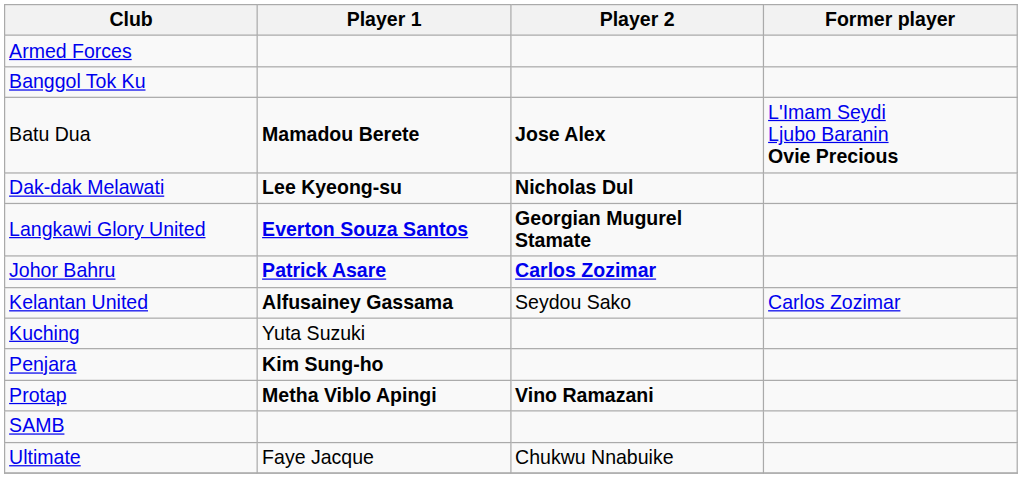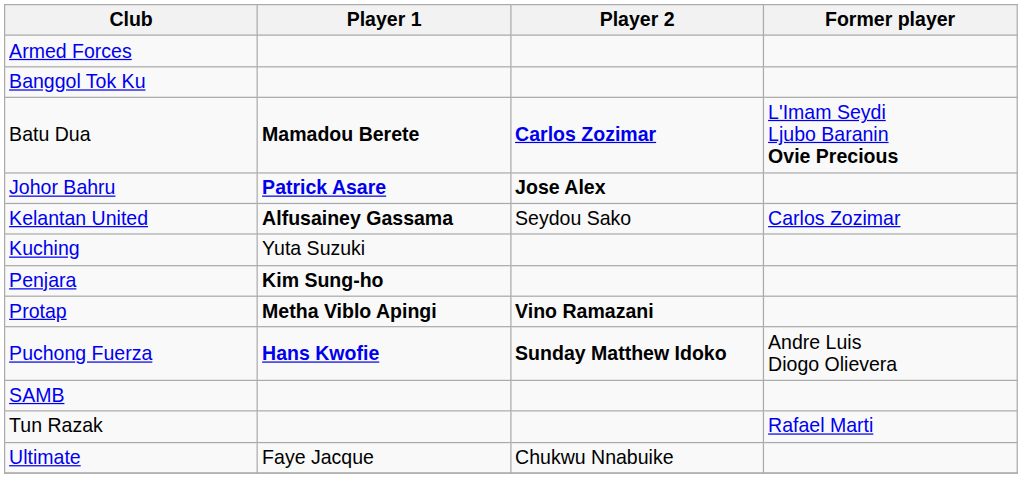Batu Dua | Player 2: Jose Alex -> Carlos Zozimar
- row: Dak-dak Melawati | Lee Kyeong-su | Nicholas Dul
- row: Langkawi Glory United | Everton Souza Santos | Georgian Mugurel Stamate
Johor Bahru | Player 2: Carlos Zozimar -> Jose Alex
+ row: Puchong Fuerza | Hans Kwofie | Sunday Matthew Idoko | Andre Luis Diogo Olievera
+ row: Tun Razak | Rafael Marti
